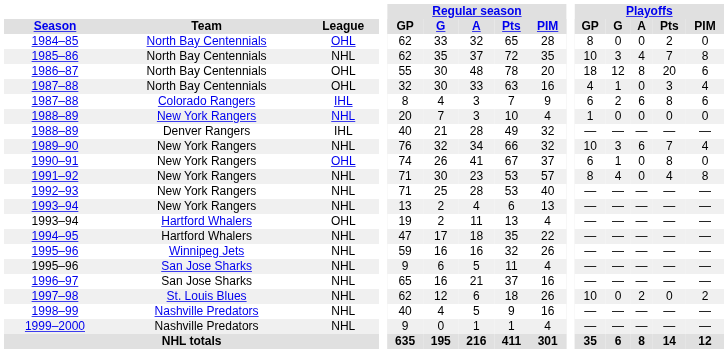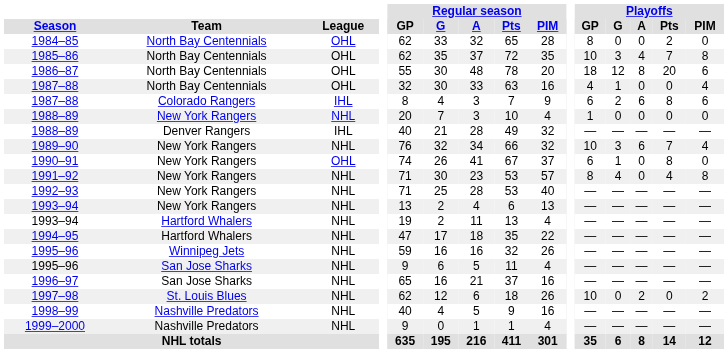1985–86 | League: NHL -> OHL
1987–88 / North Bay Centennials | Playoffs / Pts: 3 -> 0
1993–94 / Hartford Whalers | League: OHL -> NHL
